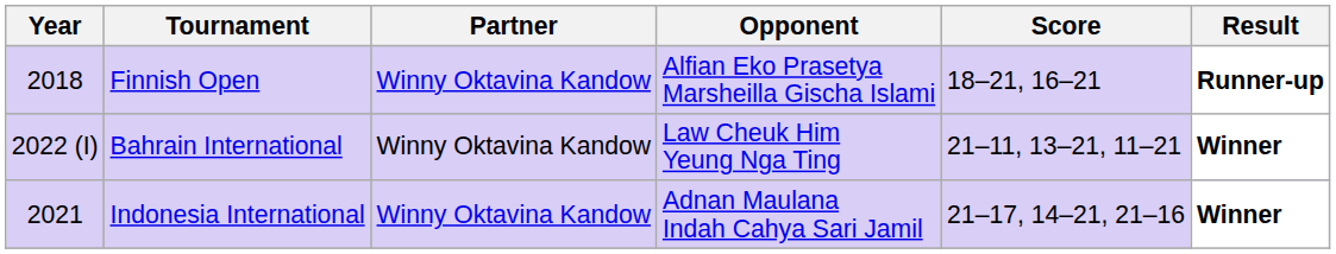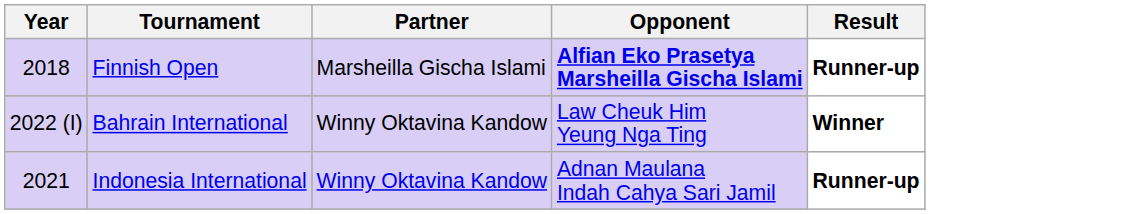- column: Score | 18–21, 16–21 | 21–11, 13–21, 11–21 | 21–17, 14–21, 21–16
Finnish Open | Partner: Winny Oktavina Kandow -> Marsheilla Gischa Islami
Finnish Open | Opponent: normal -> bold
Indonesia International | Result: Winner -> Runner-up
